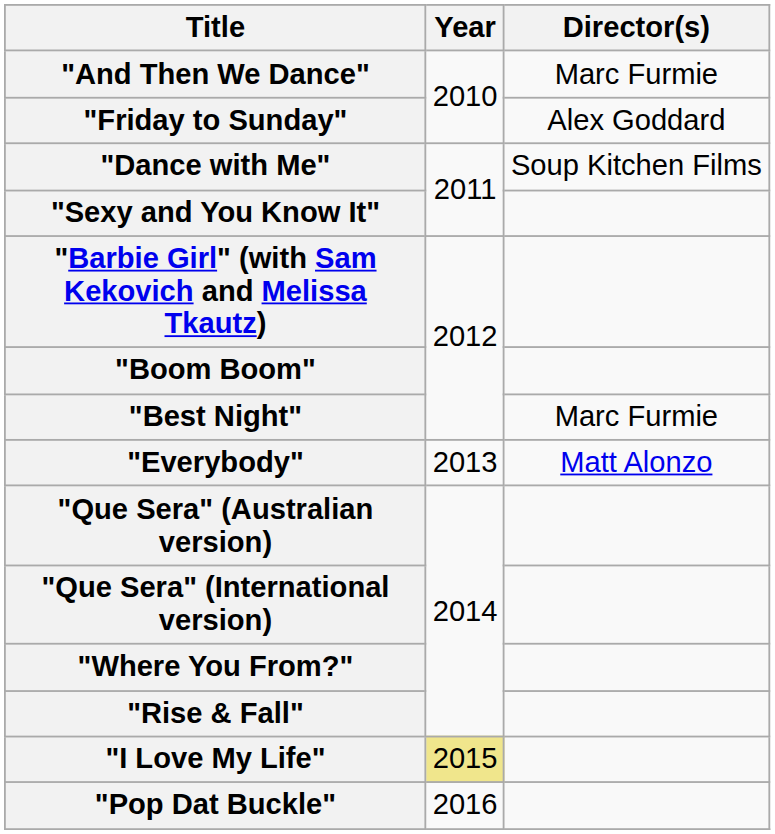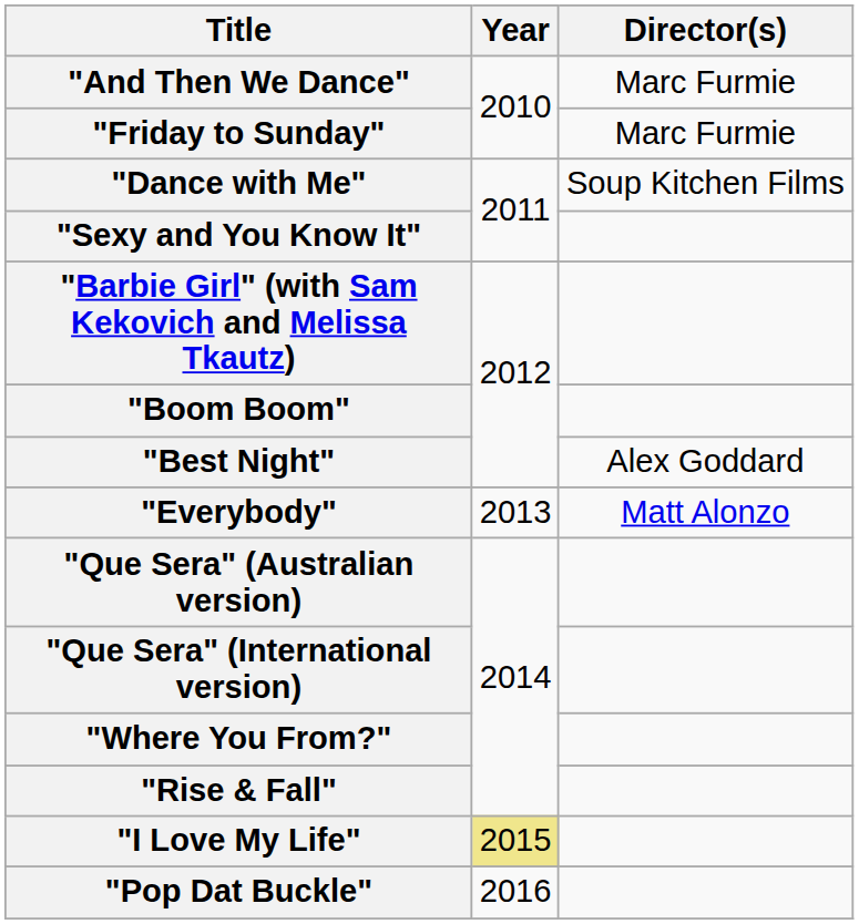"Friday to Sunday" | Director(s): Alex Goddard -> Marc Furmie
"Best Night" | Director(s): Marc Furmie -> Alex Goddard
